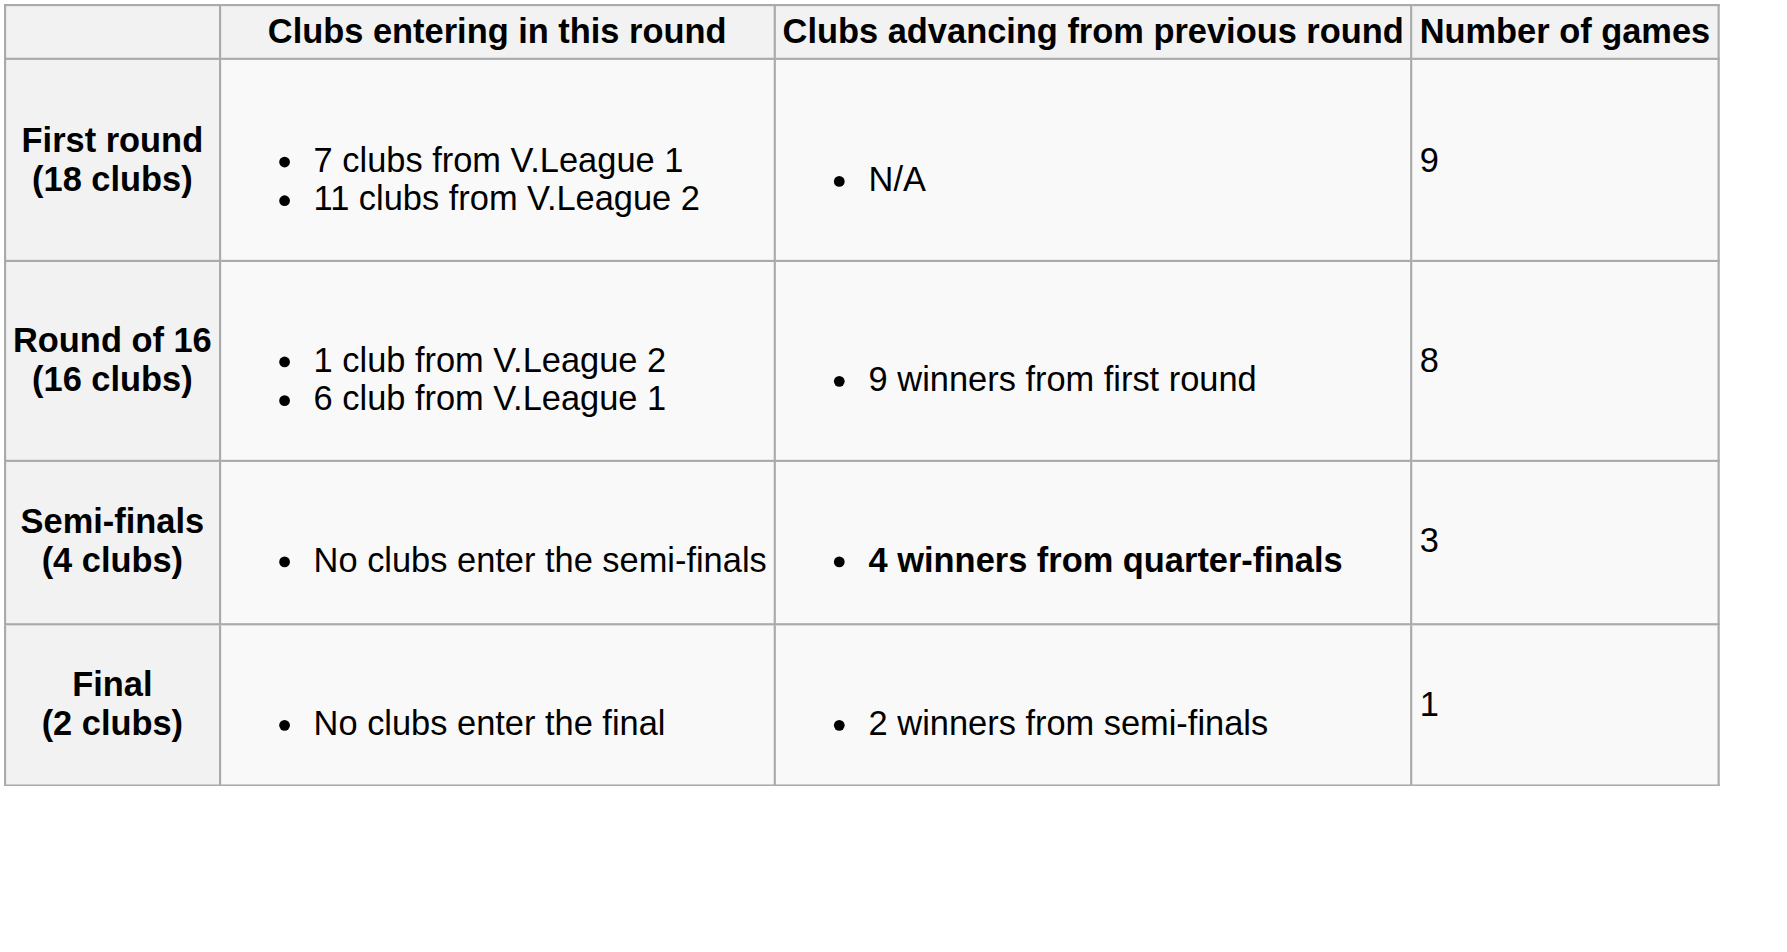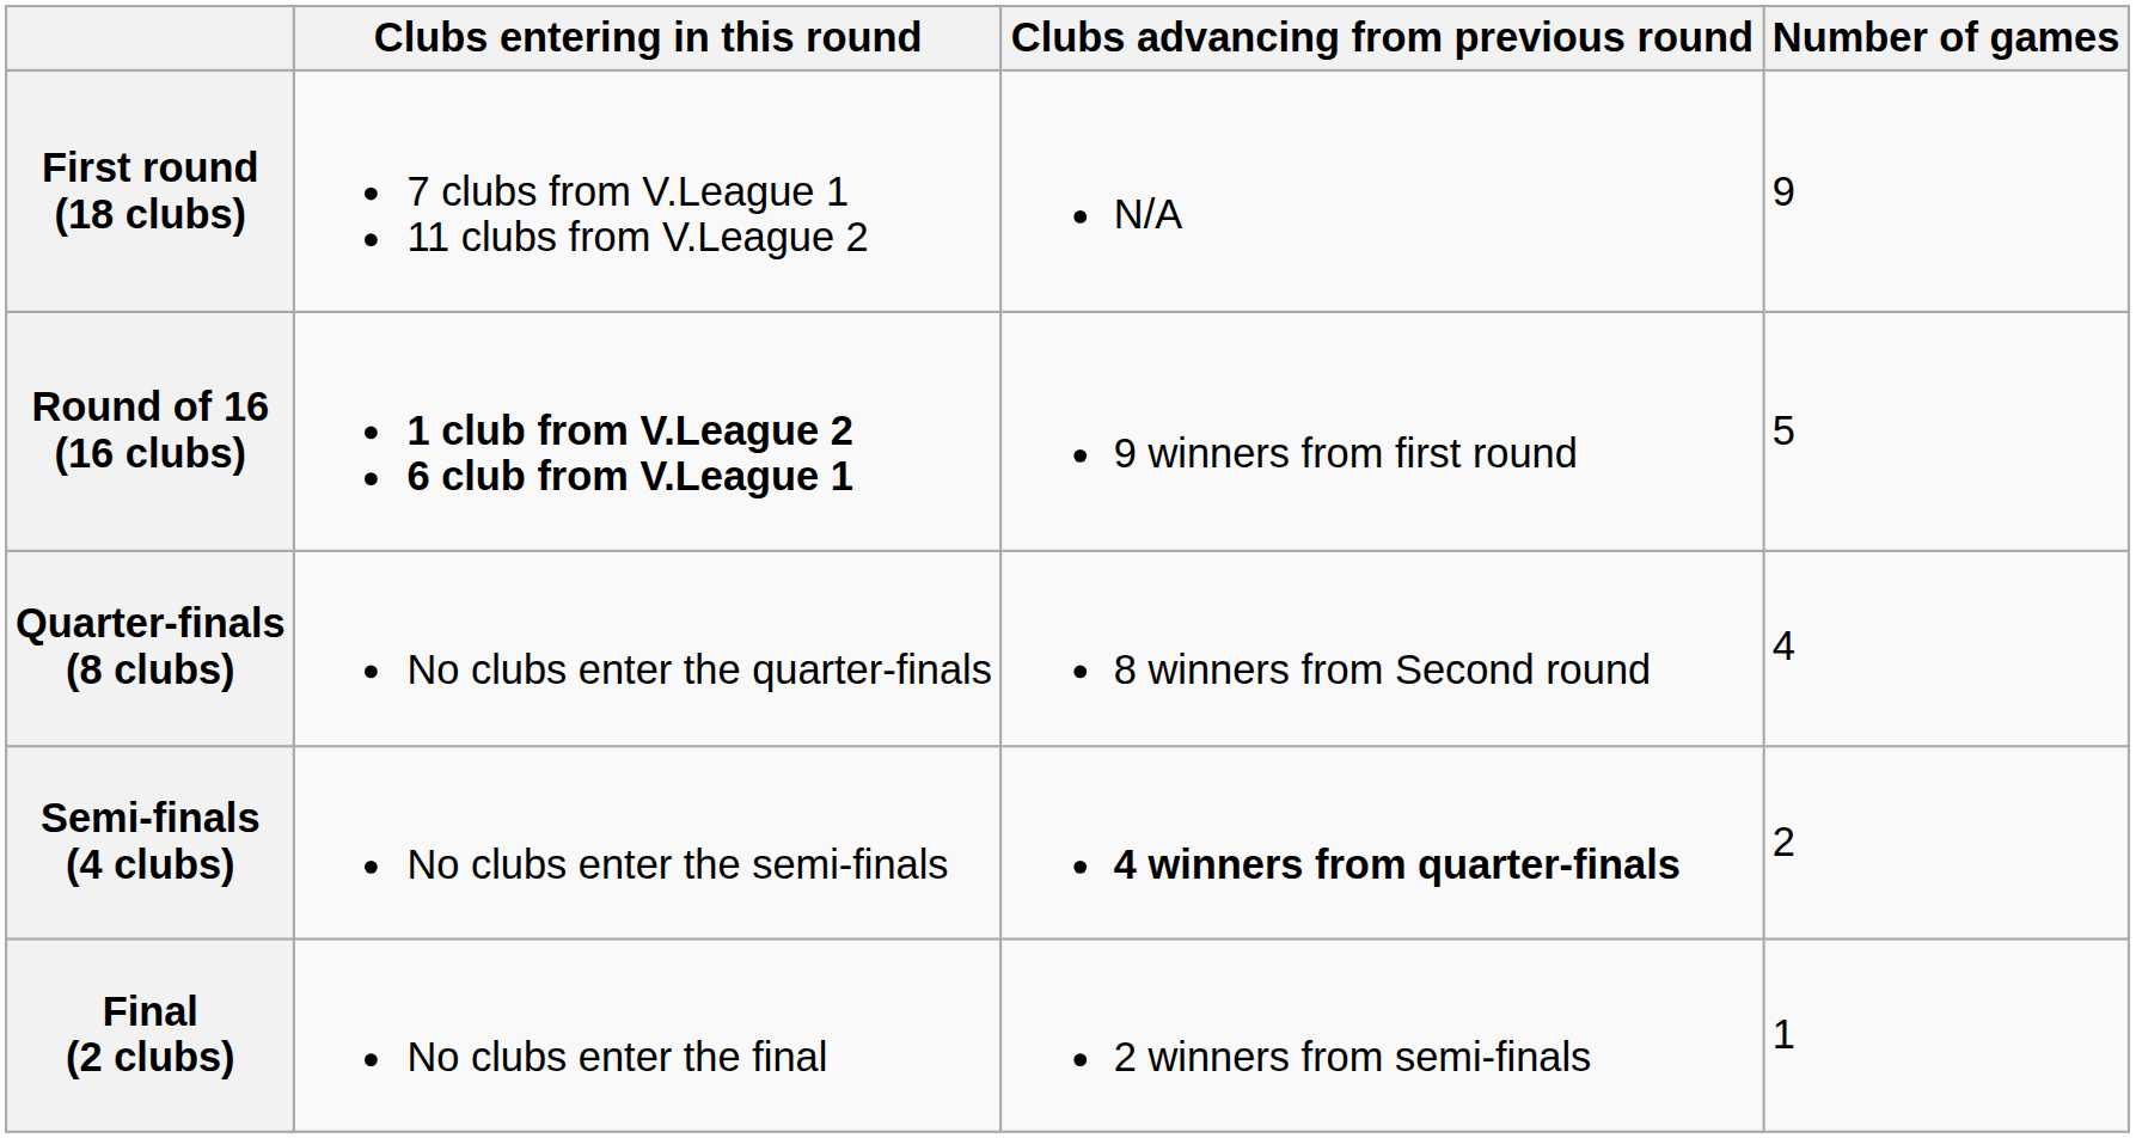Round of 16 (16 clubs) | Clubs entering in this round: normal -> bold
Round of 16 (16 clubs) | Number of games: 8 -> 5
+ row: Quarter-finals (8 clubs) | No clubs enter the quarter-finals | 8 winners from Second round | 4
Semi-finals (4 clubs) | Number of games: 3 -> 2
